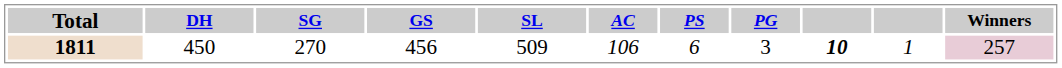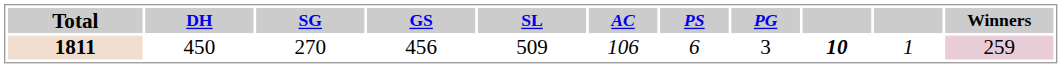1811 | Winners: 257 -> 259
